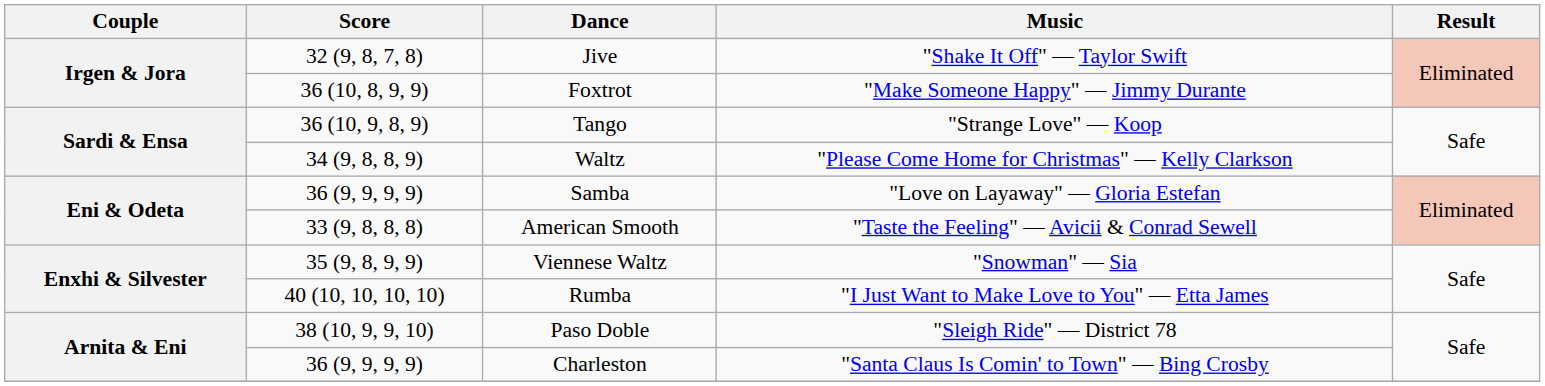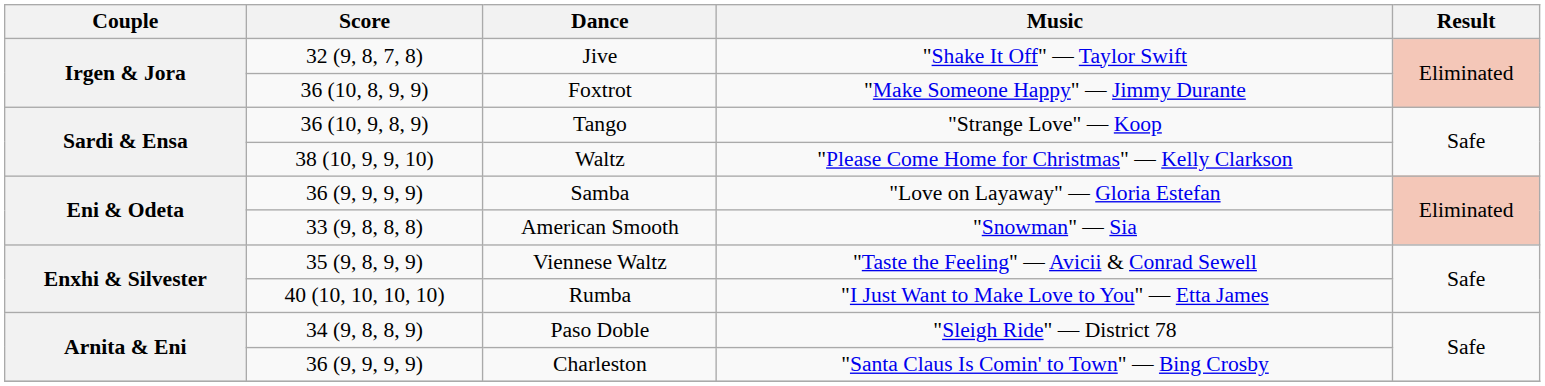Waltz | Score: 34 (9, 8, 8, 9) -> 38 (10, 9, 9, 10)
American Smooth | Music: "Taste the Feeling" — Avicii & Conrad Sewell -> "Snowman" — Sia
Viennese Waltz | Music: "Snowman" — Sia -> "Taste the Feeling" — Avicii & Conrad Sewell
Paso Doble | Score: 38 (10, 9, 9, 10) -> 34 (9, 8, 8, 9)
